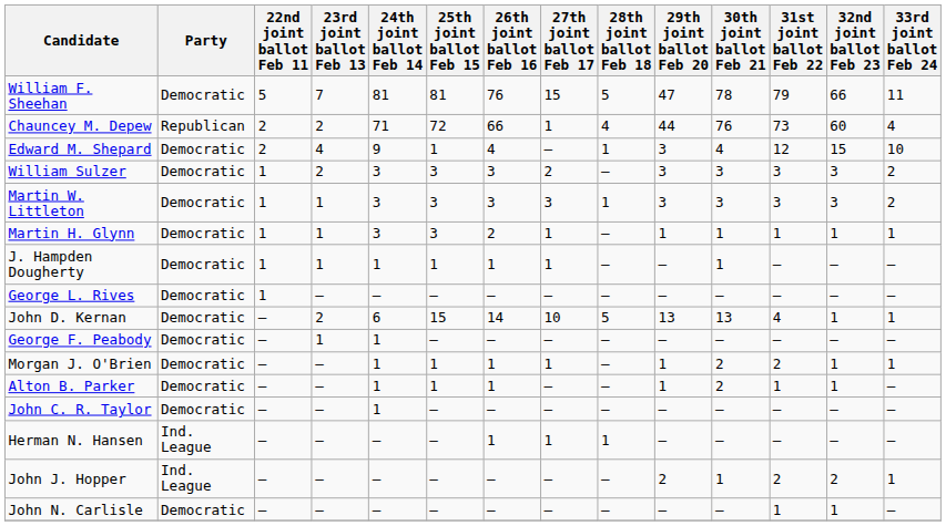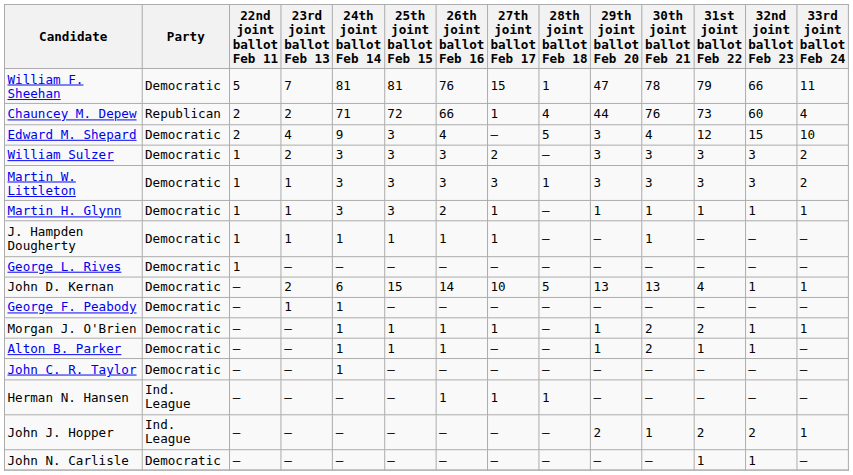William F. Sheehan | 28th joint ballot Feb 18: 5 -> 1
Edward M. Shepard | 25th joint ballot Feb 15: 1 -> 3
Edward M. Shepard | 28th joint ballot Feb 18: 1 -> 5
